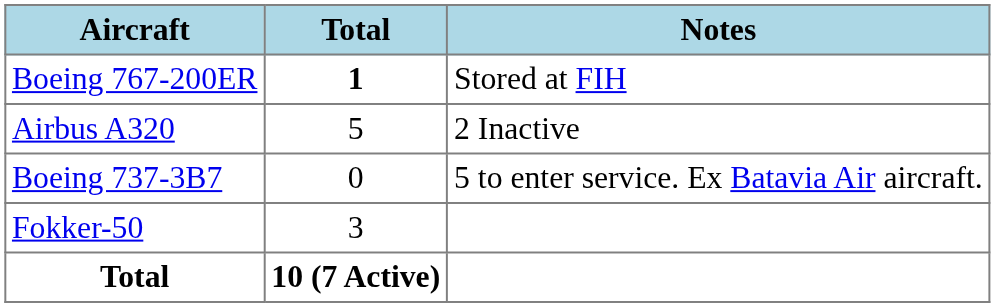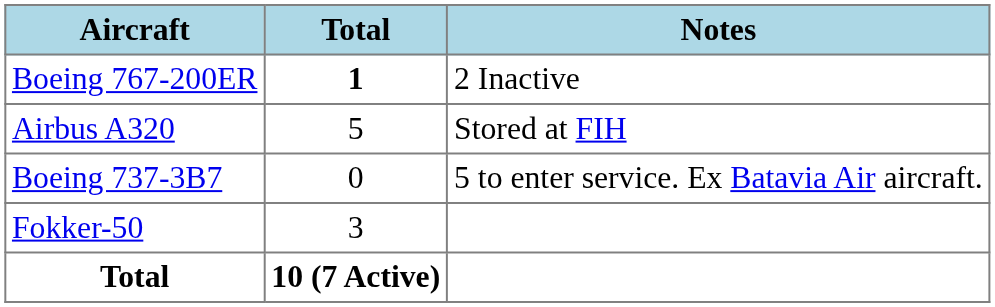Boeing 767-200ER | Notes: Stored at FIH -> 2 Inactive
Airbus A320 | Notes: 2 Inactive -> Stored at FIH
